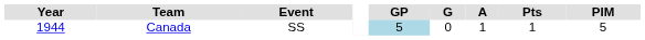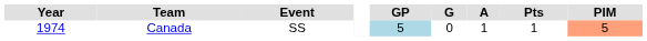Canada | Year: 1944 -> 1974
Canada | PIM: no background -> lightsalmon background
